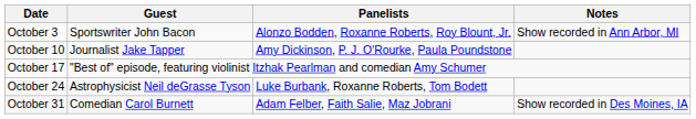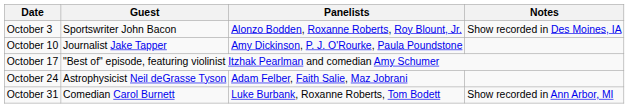October 3 | Notes: Show recorded in Ann Arbor, MI -> Show recorded in Des Moines, IA
October 24 | Panelists: Luke Burbank, Roxanne Roberts, Tom Bodett -> Adam Felber, Faith Salie, Maz Jobrani
October 31 | Panelists: Adam Felber, Faith Salie, Maz Jobrani -> Luke Burbank, Roxanne Roberts, Tom Bodett
October 31 | Notes: Show recorded in Des Moines, IA -> Show recorded in Ann Arbor, MI
